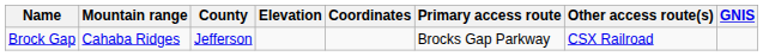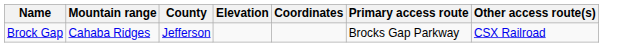- column: GNIS
